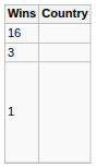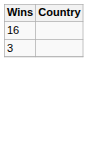- row: 1
